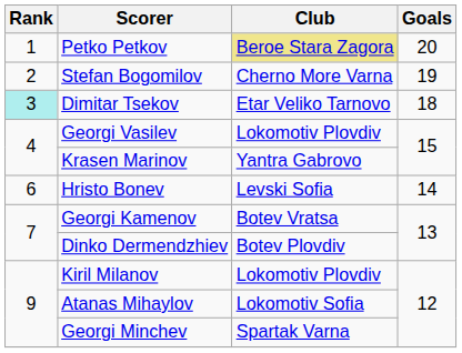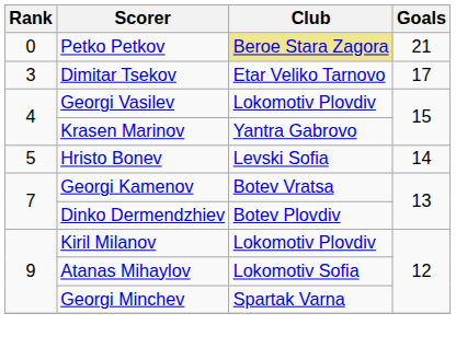Petko Petkov | Rank: 1 -> 0
Petko Petkov | Goals: 20 -> 21
- row: 2 | Stefan Bogomilov | Cherno More Varna | 19
Dimitar Tsekov | Rank: paleturquoise background -> no background
Dimitar Tsekov | Goals: 18 -> 17
Hristo Bonev | Rank: 6 -> 5
